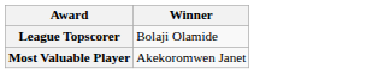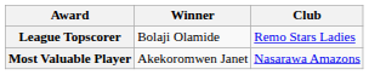+ column: Club | Remo Stars Ladies | Nasarawa Amazons
